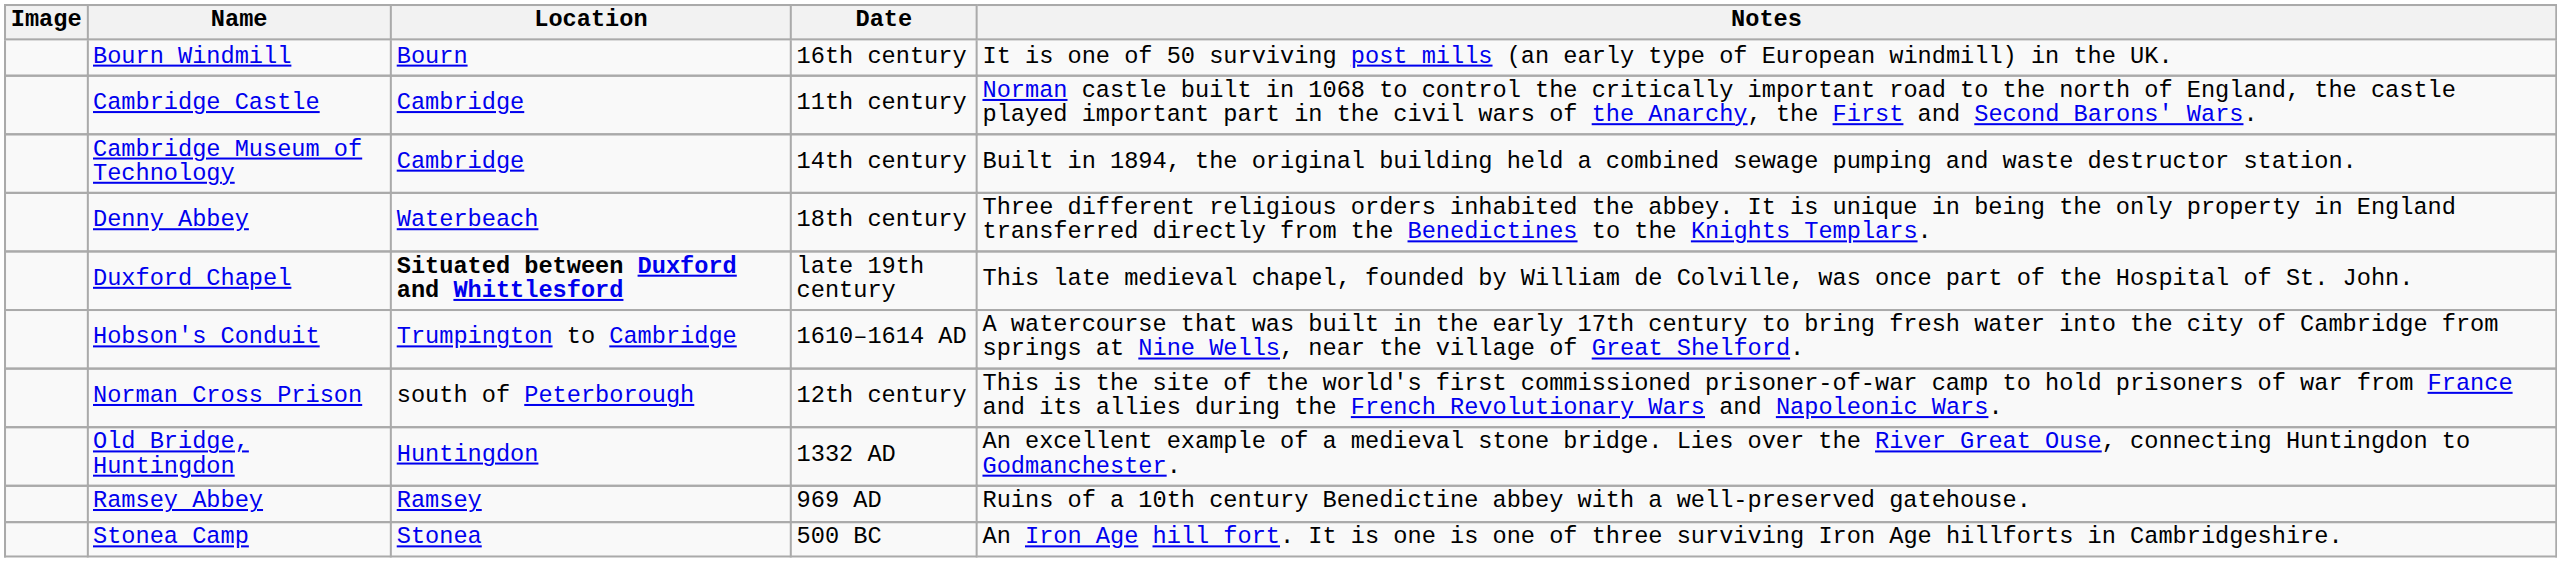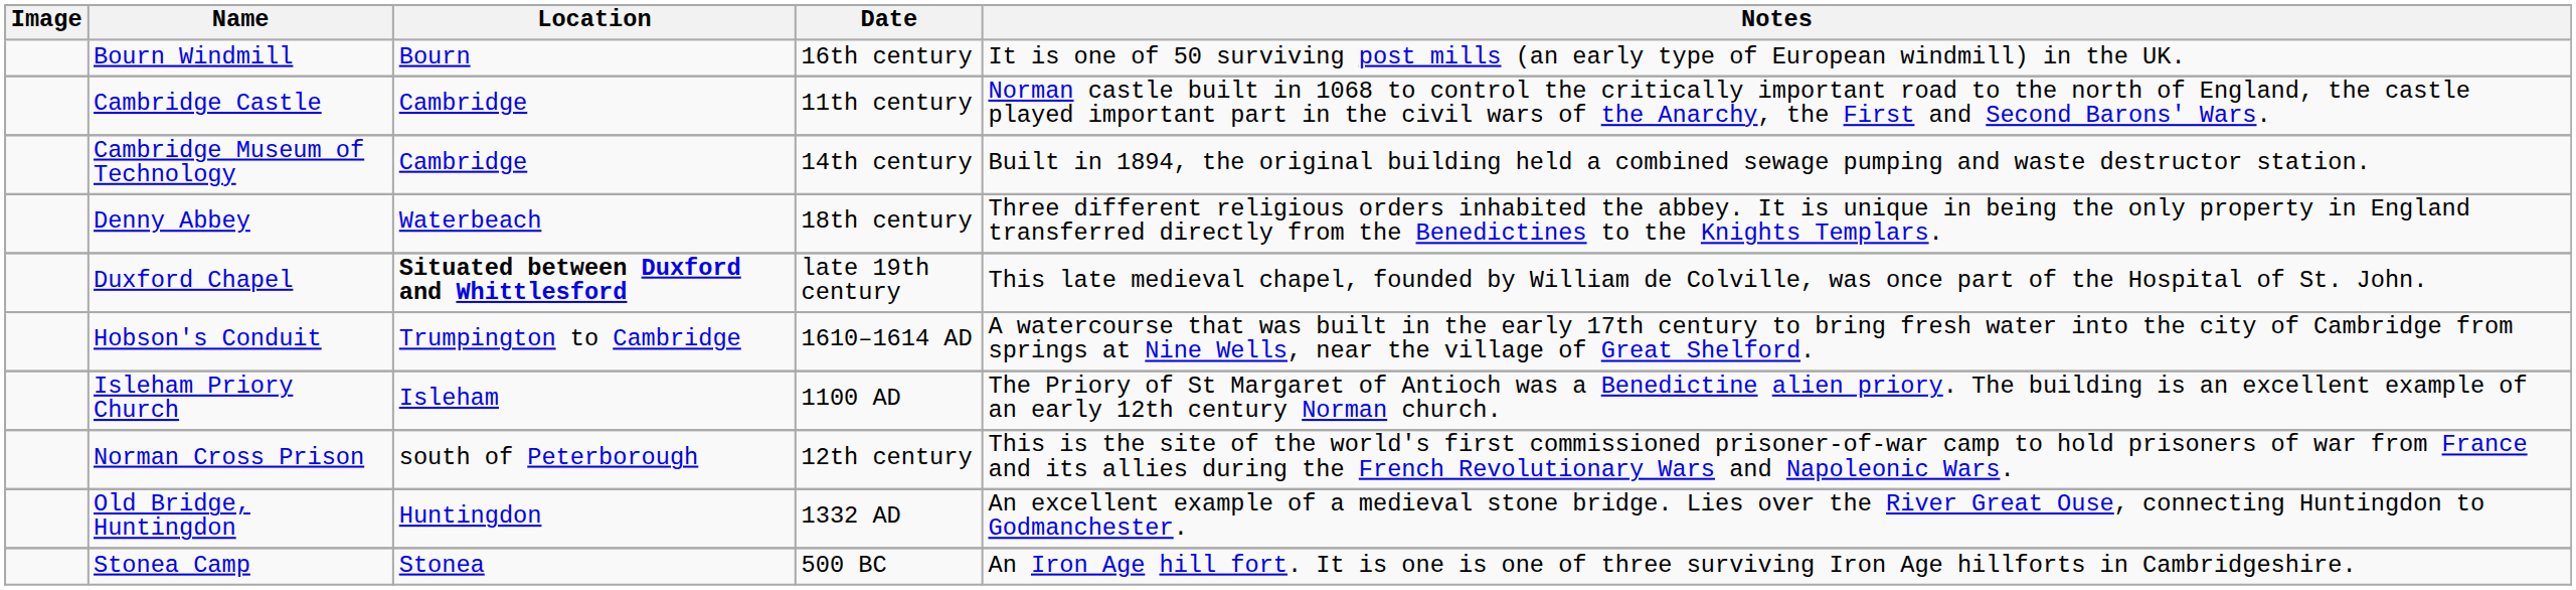+ row: Isleham Priory Church | Isleham | 1100 AD | The Priory of St Margaret of Antioch was a Benedictine alien priory. The building is an excellent example of an early 12th century Norman church.
- row: Ramsey Abbey | Ramsey | 969 AD | Ruins of a 10th century Benedictine abbey with a well-preserved gatehouse.
